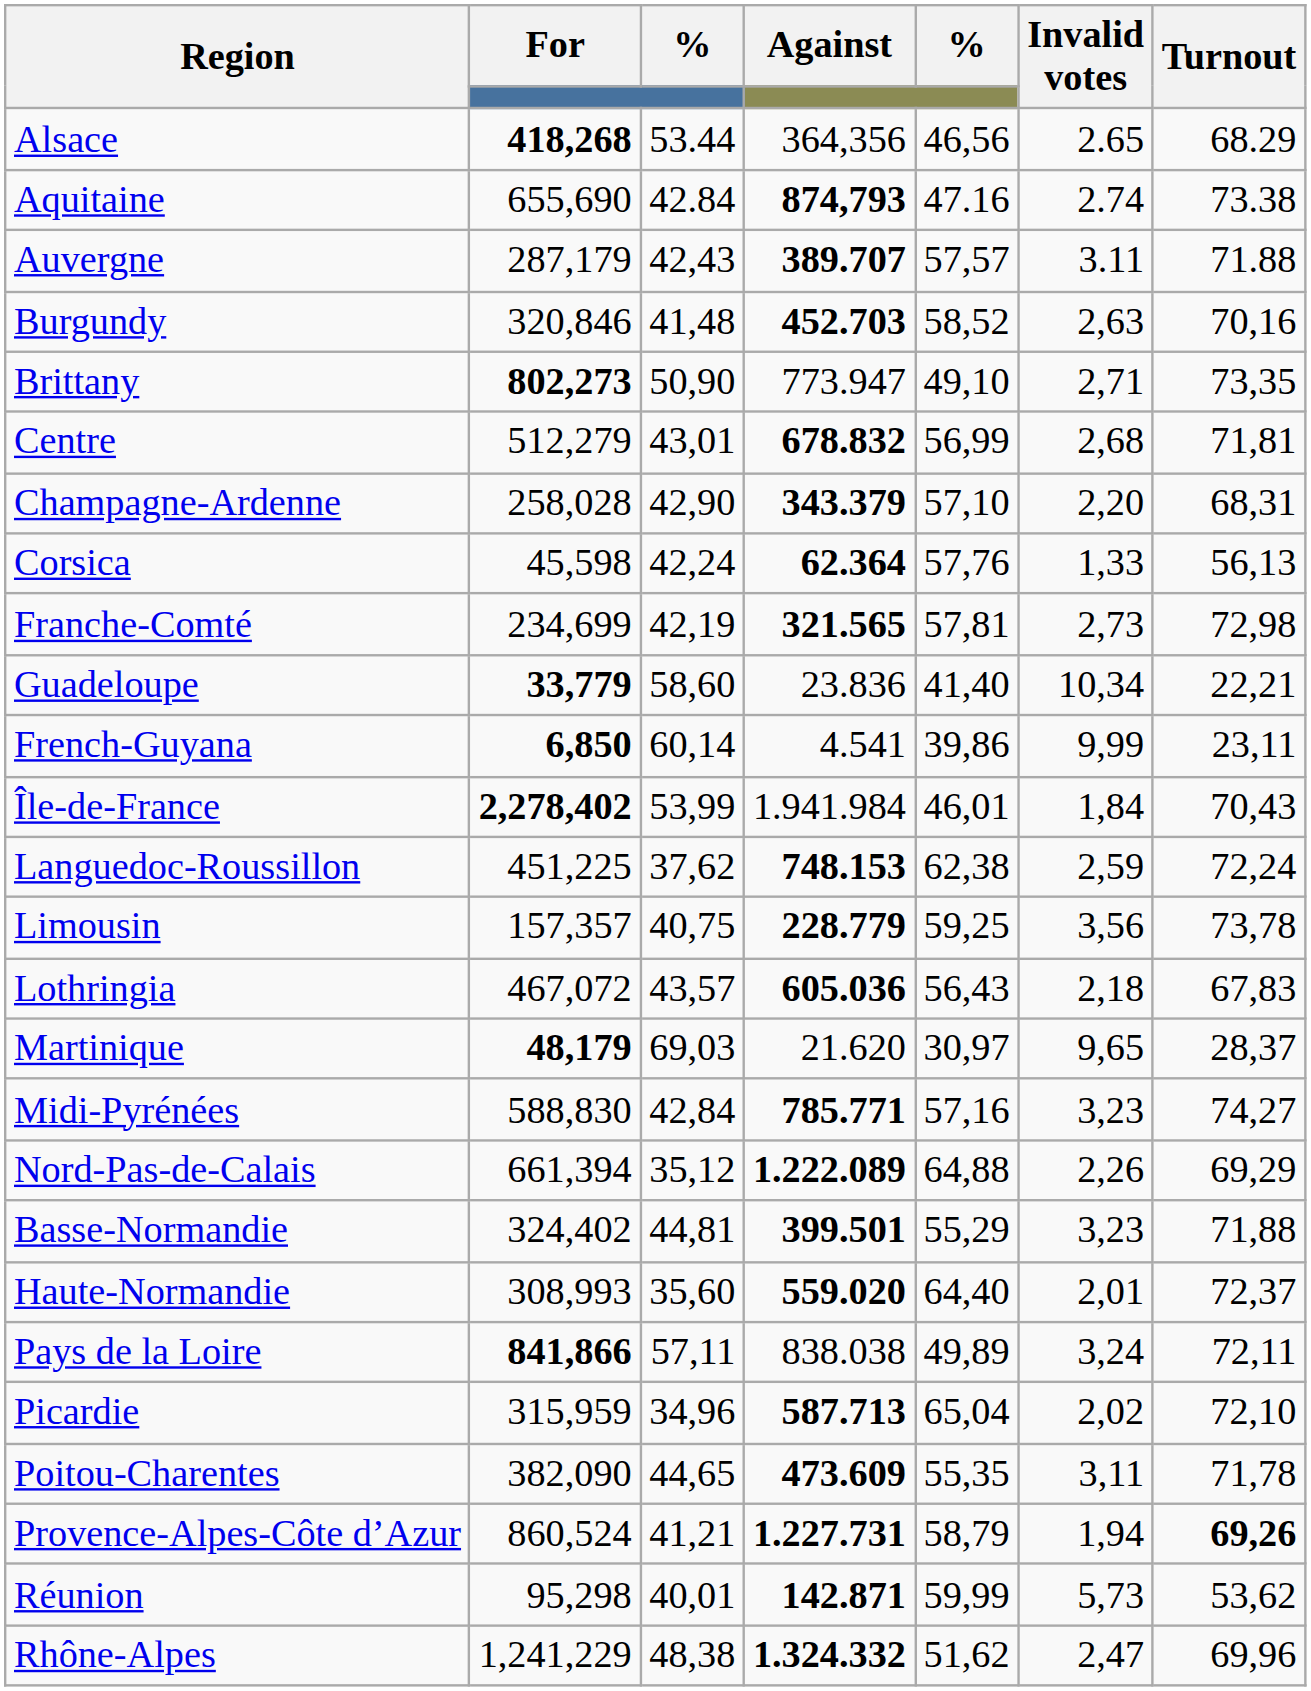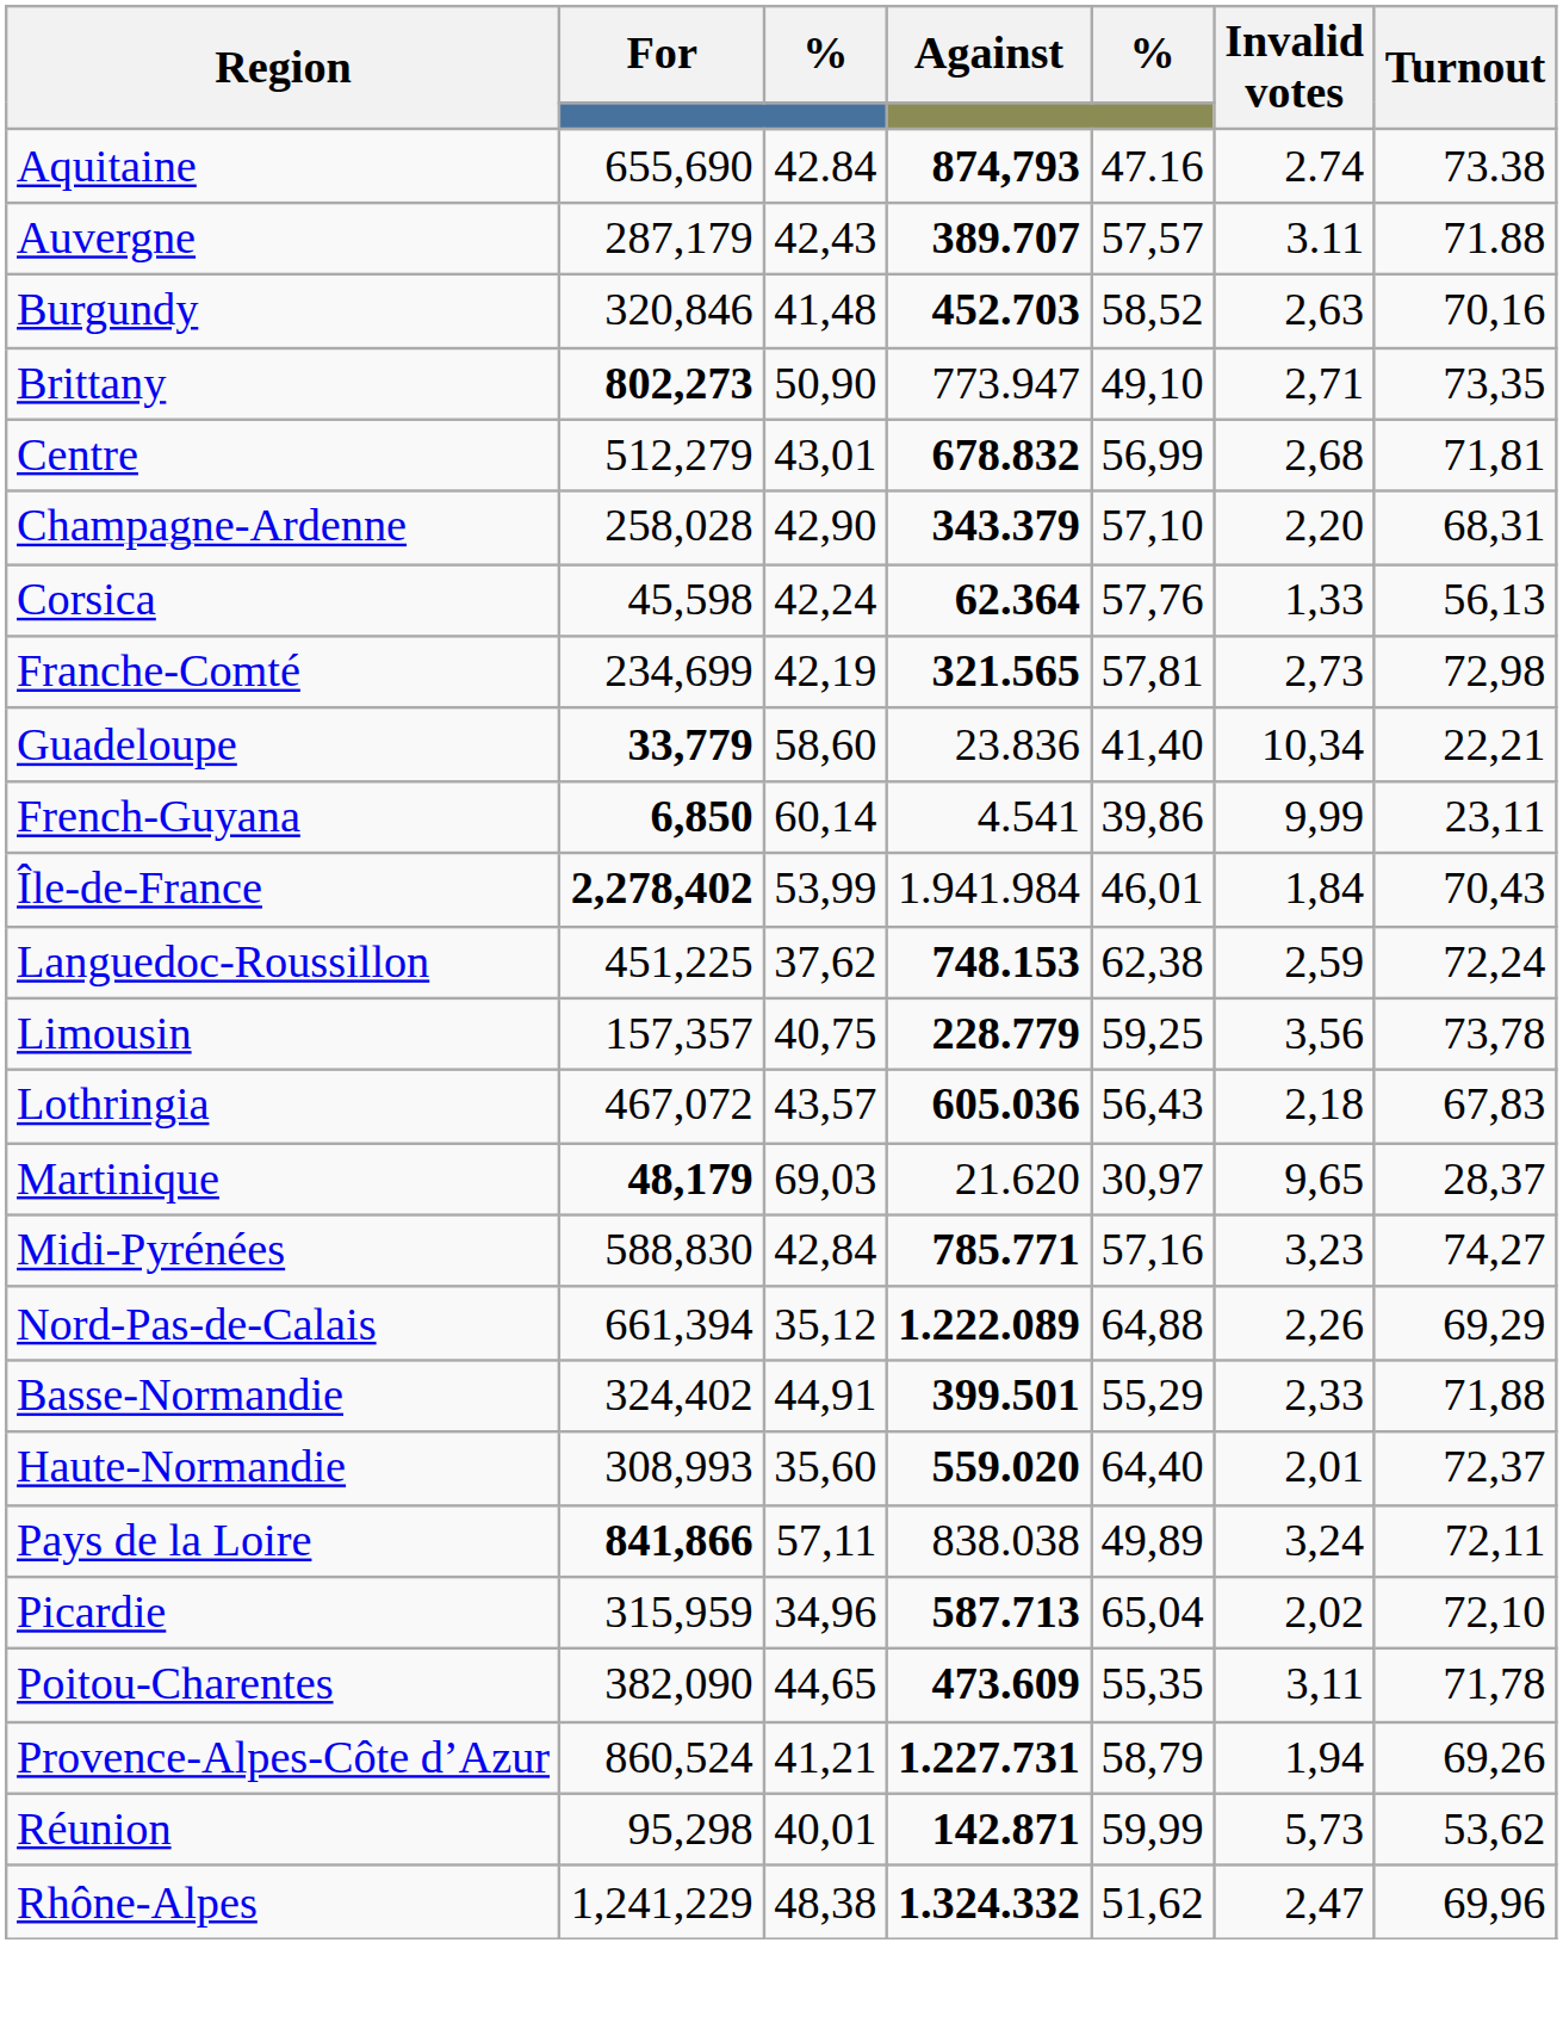- row: Alsace | 418,268 | 53.44 | 364,356 | 46,56 | 2.65 | 68.29
Basse-Normandie | column 3: 44,81 -> 44,91
Basse-Normandie | Invalid votes: 3,23 -> 2,33
Provence-Alpes-Côte d’Azur | Turnout: bold -> normal
